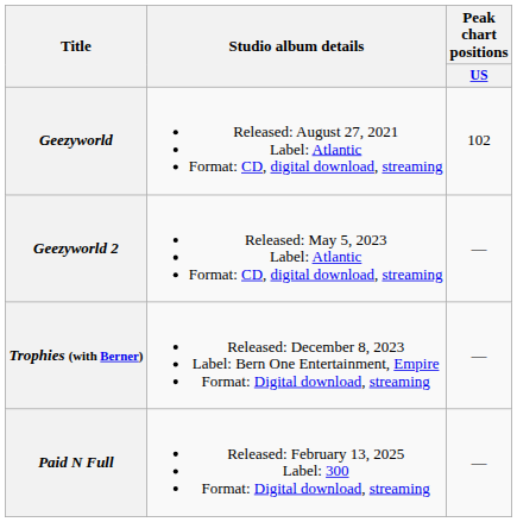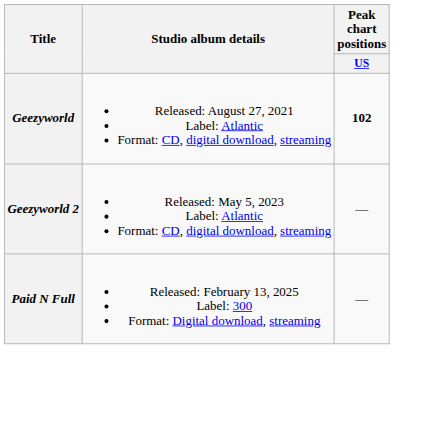Geezyworld | Peak chart positions / US: normal -> bold
- row: Trophies (with Berner) | Released: December 8, 2023 Label: Bern One Entertainment, Empire Format: Digital download, streaming | —
